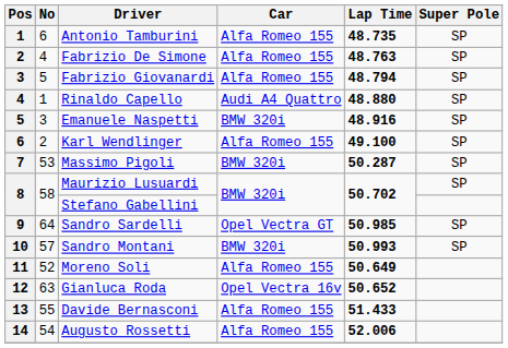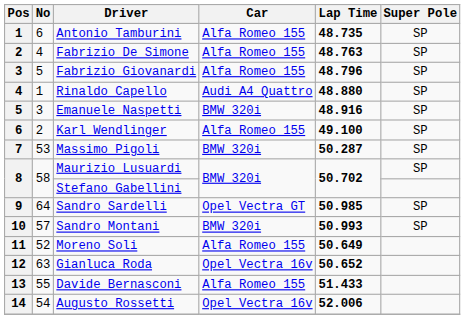Fabrizio Giovanardi | Lap Time: 48.794 -> 48.796
Augusto Rossetti | Car: Alfa Romeo 155 -> Opel Vectra 16v
